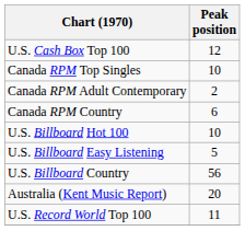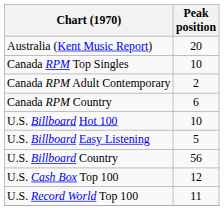rows swapped: Australia (Kent Music Report) <-> U.S. Cash Box Top 100
